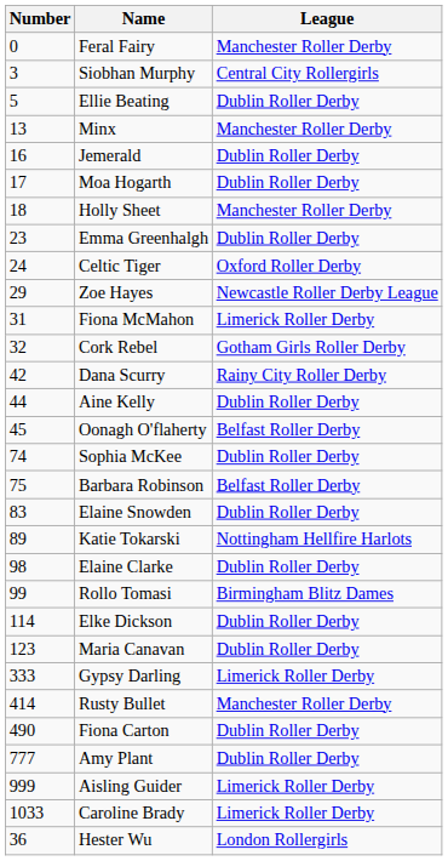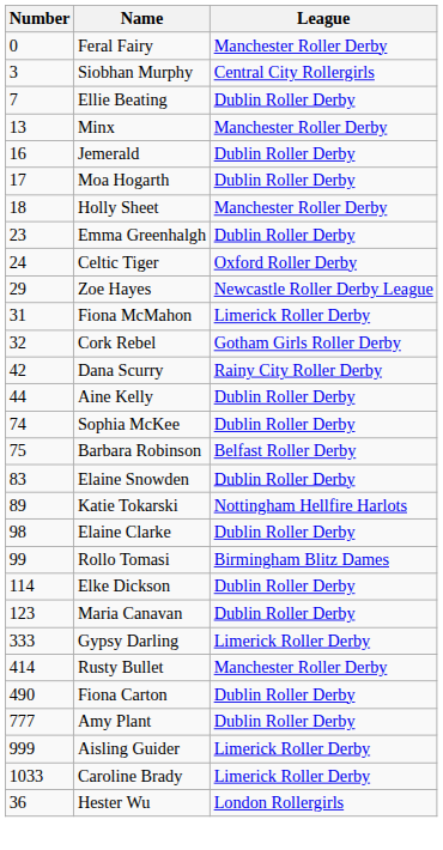Ellie Beating | Number: 5 -> 7
- row: 45 | Oonagh O'flaherty | Belfast Roller Derby
